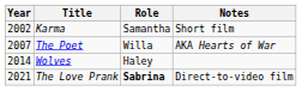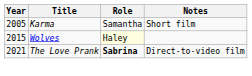Karma | Year: 2002 -> 2005
- row: 2007 | The Poet | Willa | AKA Hearts of War
Wolves | Year: 2014 -> 2015
Wolves | Role: no background -> lightyellow background
